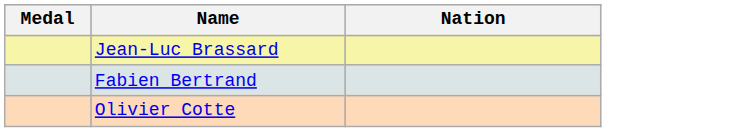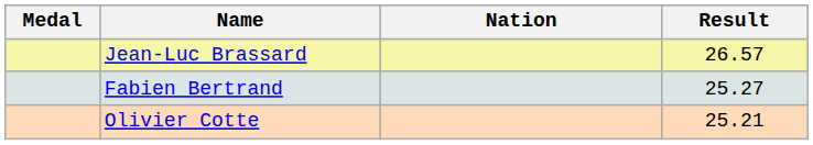+ column: Result | 26.57 | 25.27 | 25.21
